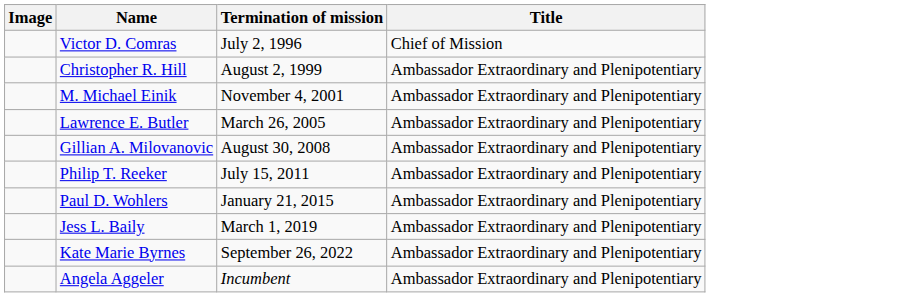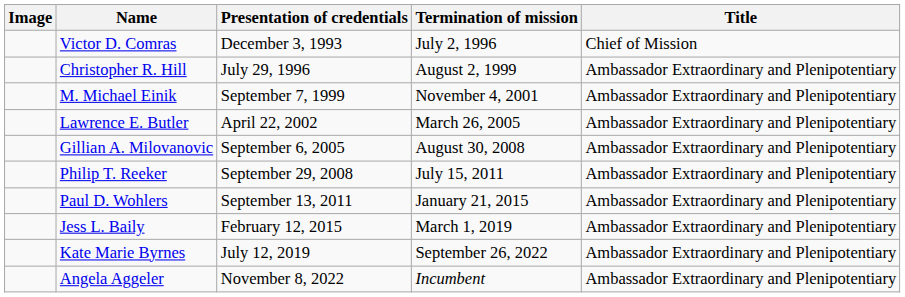+ column: Presentation of credentials | December 3, 1993 | July 29, 1996 | September 7, 1999 | April 22, 2002 | September 6, 2005 | September 29, 2008 | September 13, 2011 | February 12, 2015 | July 12, 2019 | November 8, 2022
